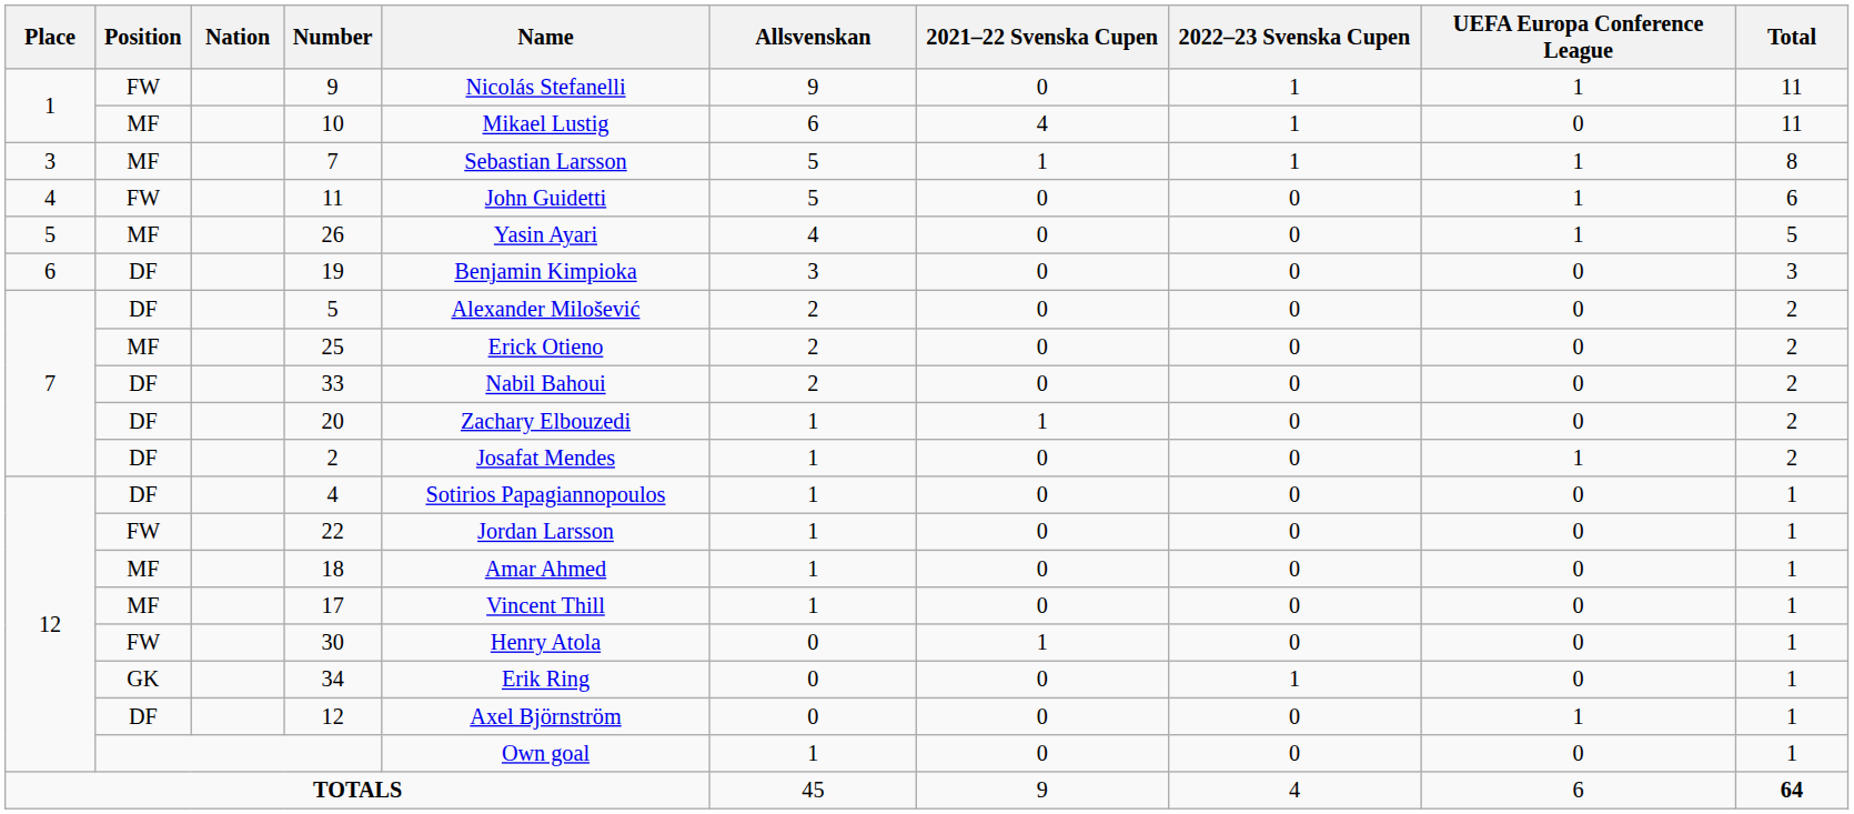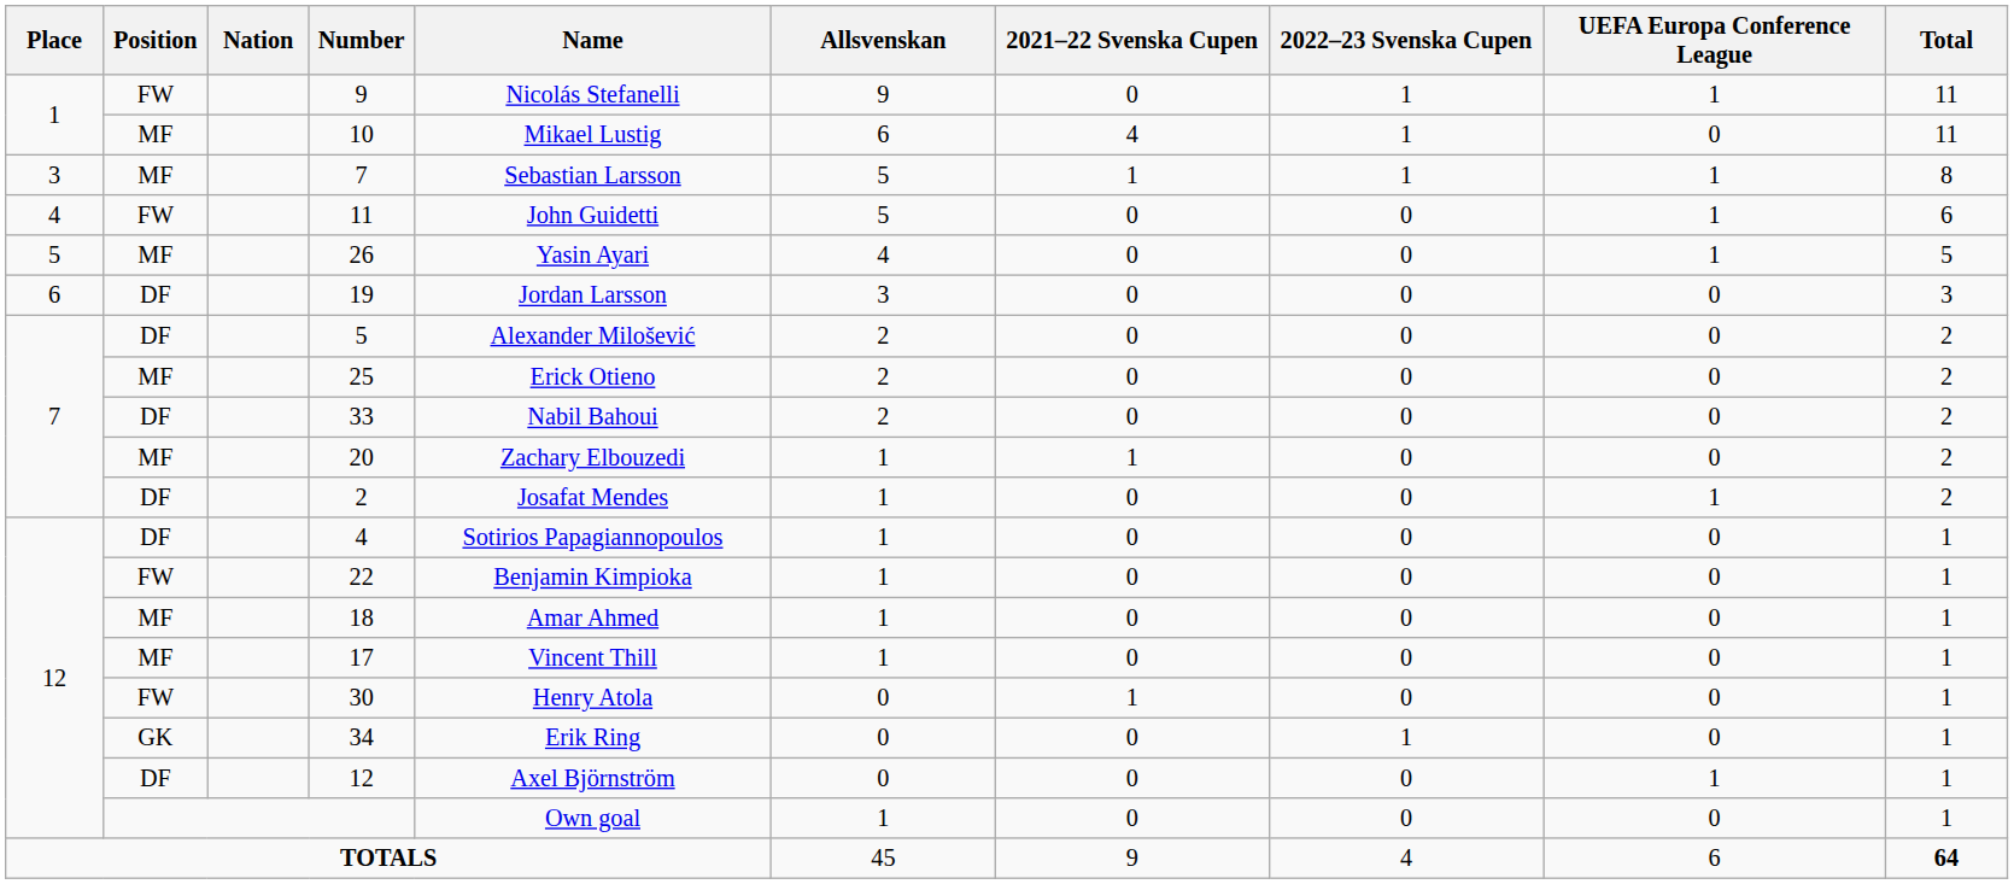19 | Name: Benjamin Kimpioka -> Jordan Larsson
20 | Position: DF -> MF
22 | Name: Jordan Larsson -> Benjamin Kimpioka
